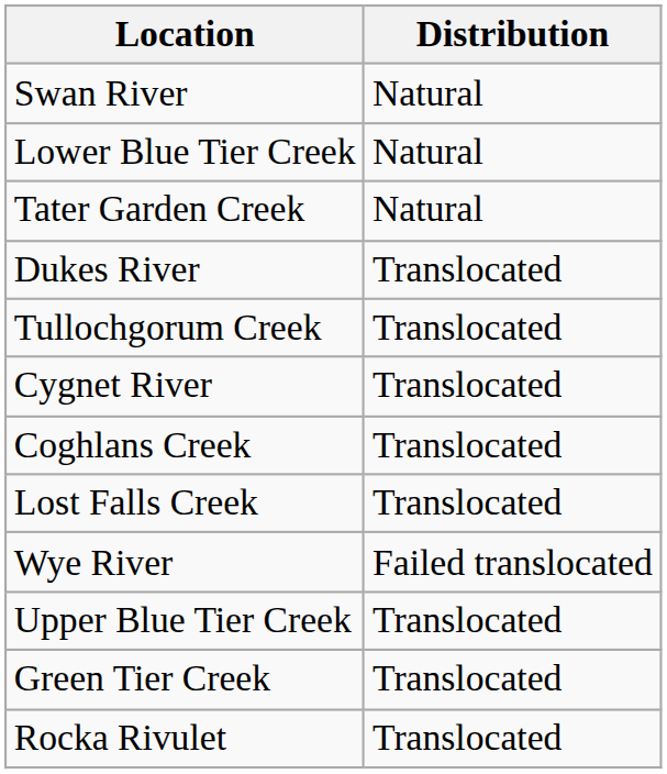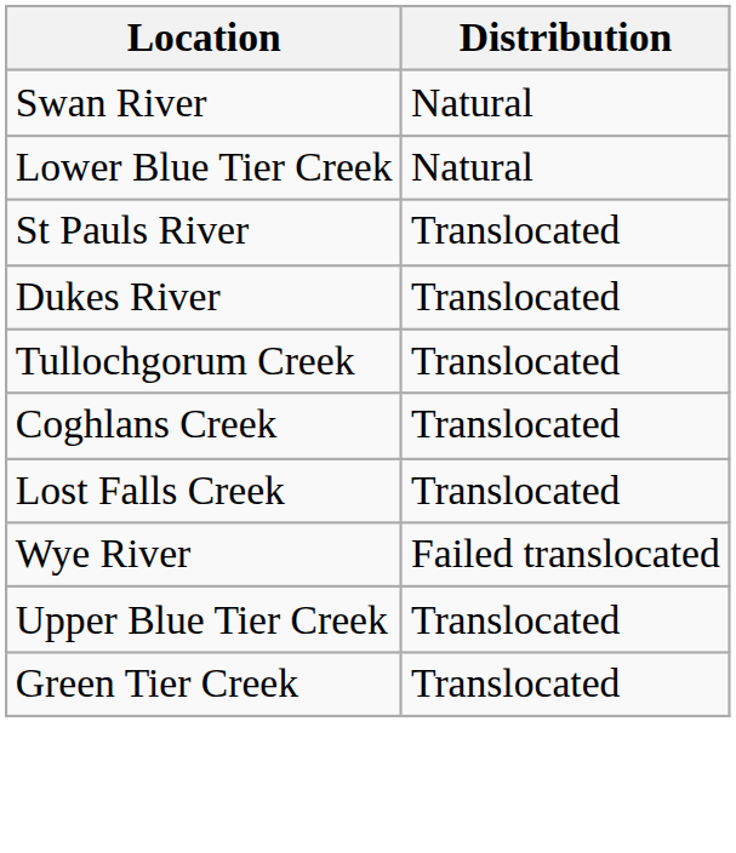- row: Tater Garden Creek | Natural
+ row: St Pauls River | Translocated
- row: Cygnet River | Translocated
- row: Rocka Rivulet | Translocated
